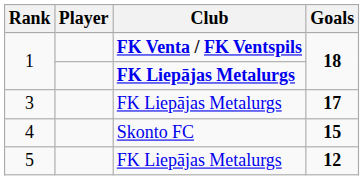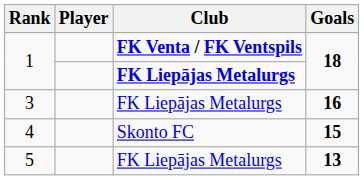3 | Goals: 17 -> 16
5 | Goals: 12 -> 13
